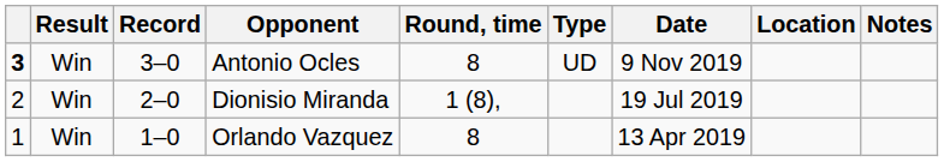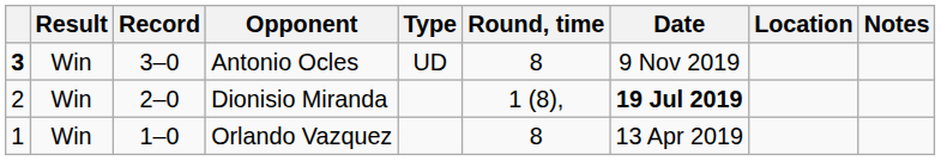columns swapped: Type <-> Round, time
Dionisio Miranda | Date: normal -> bold
